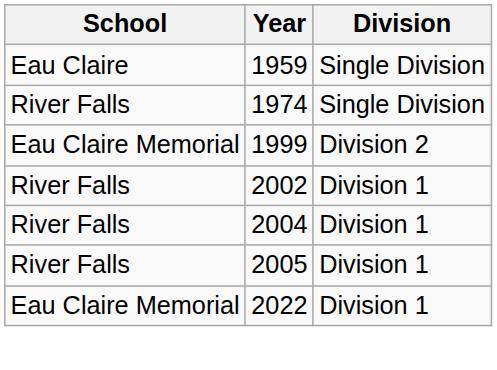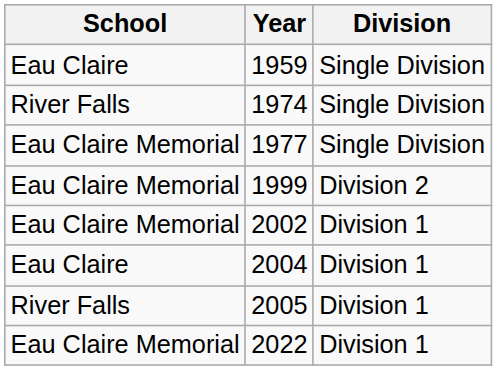+ row: Eau Claire Memorial | 1977 | Single Division
2002 | School: River Falls -> Eau Claire Memorial
2004 | School: River Falls -> Eau Claire
